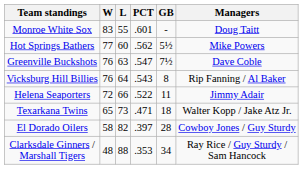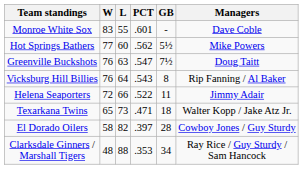Monroe White Sox | Managers: Doug Taitt -> Dave Coble
Greenville Buckshots | Managers: Dave Coble -> Doug Taitt
